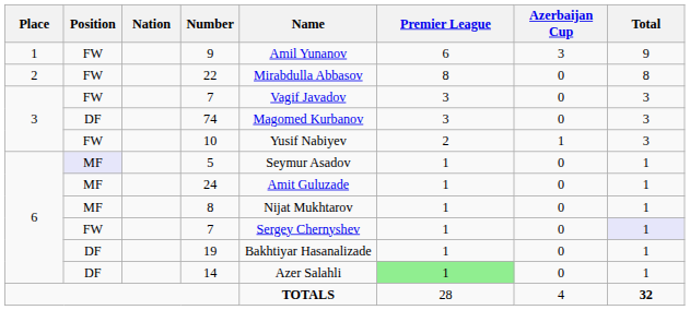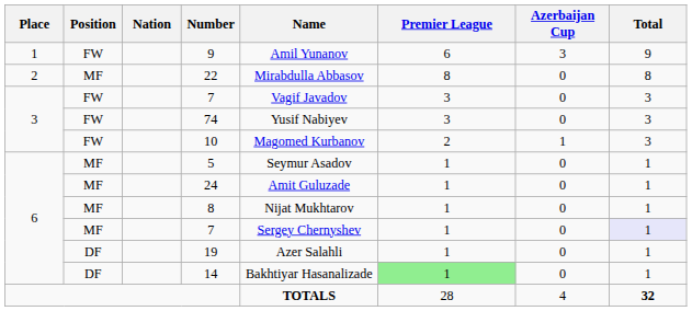22 | Position: FW -> MF
74 | Position: DF -> FW
74 | Name: Magomed Kurbanov -> Yusif Nabiyev
10 | Name: Yusif Nabiyev -> Magomed Kurbanov
5 | Position: lavender background -> no background
6 / 7 | Position: FW -> MF
19 | Name: Bakhtiyar Hasanalizade -> Azer Salahli
14 | Name: Azer Salahli -> Bakhtiyar Hasanalizade
